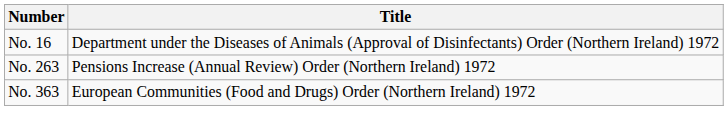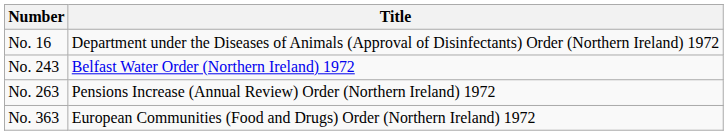+ row: No. 243 | Belfast Water Order (Northern Ireland) 1972
